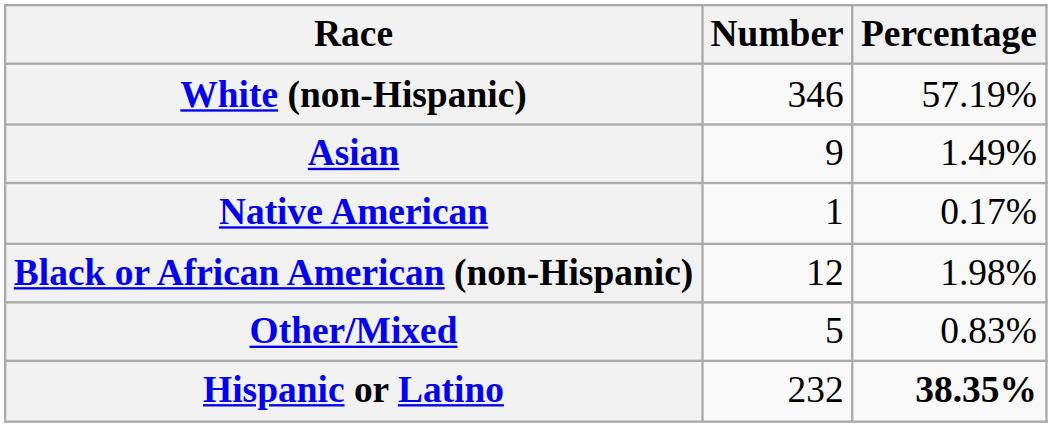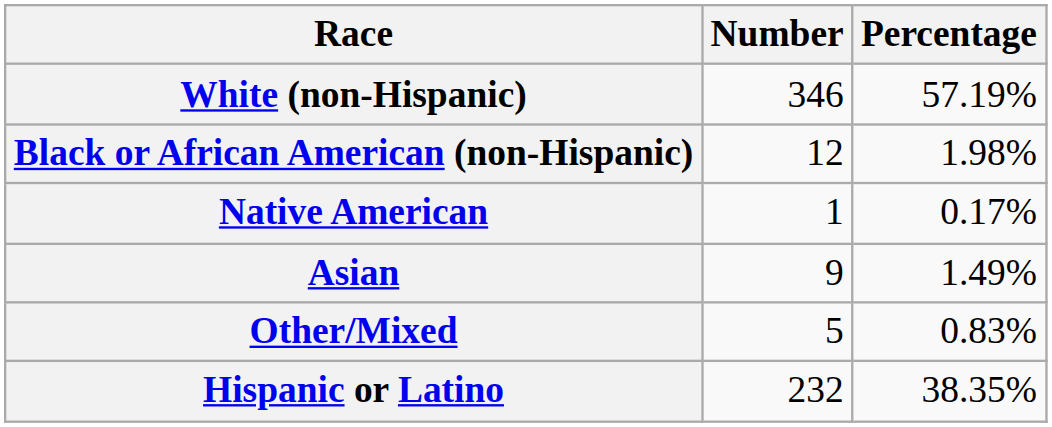rows swapped: Black or African American (non-Hispanic) <-> Asian
Hispanic or Latino | Percentage: bold -> normal
